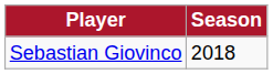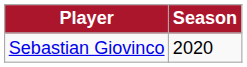Sebastian Giovinco | Season: 2018 -> 2020
